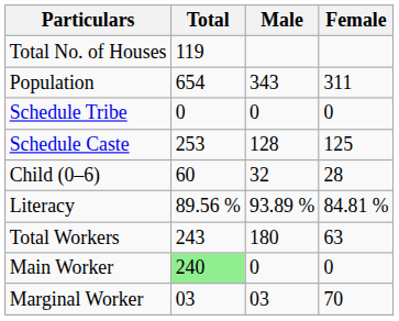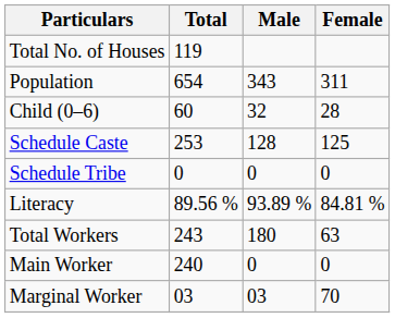rows swapped: Child (0–6) <-> Schedule Tribe
Main Worker | Total: lightgreen background -> no background
